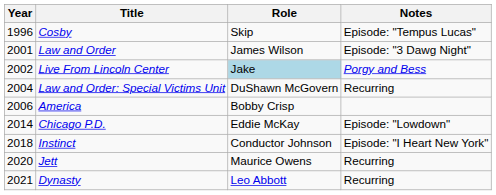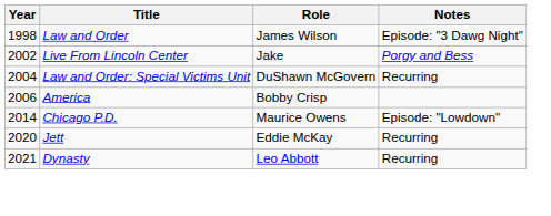- row: 1996 | Cosby | Skip | Episode: "Tempus Lucas"
Law and Order | Year: 2001 -> 1998
Live From Lincoln Center | Role: lightblue background -> no background
Chicago P.D. | Role: Eddie McKay -> Maurice Owens
- row: 2018 | Instinct | Conductor Johnson | Episode: "I Heart New York"
Jett | Role: Maurice Owens -> Eddie McKay
